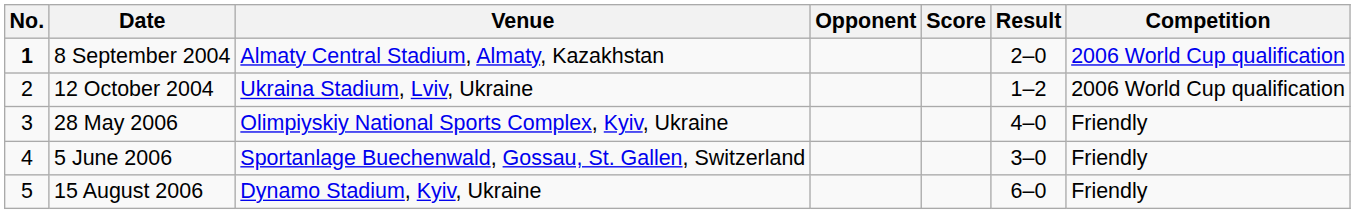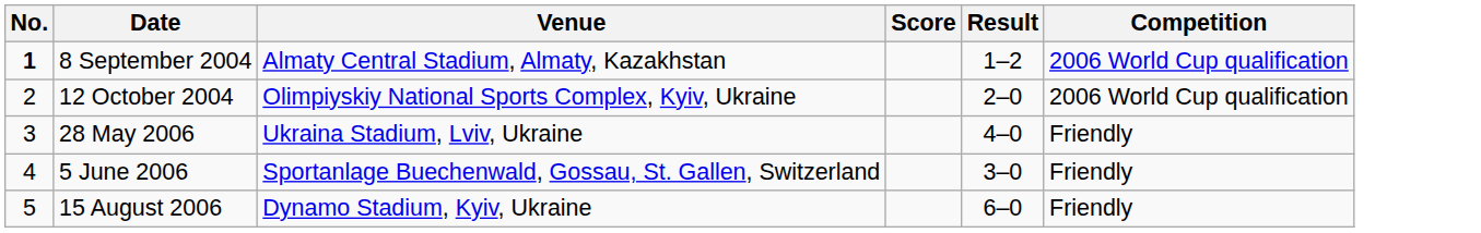- column: Opponent
8 September 2004 | Result: 2–0 -> 1–2
12 October 2004 | Venue: Ukraina Stadium, Lviv, Ukraine -> Olimpiyskiy National Sports Complex, Kyiv, Ukraine
12 October 2004 | Result: 1–2 -> 2–0
28 May 2006 | Venue: Olimpiyskiy National Sports Complex, Kyiv, Ukraine -> Ukraina Stadium, Lviv, Ukraine
